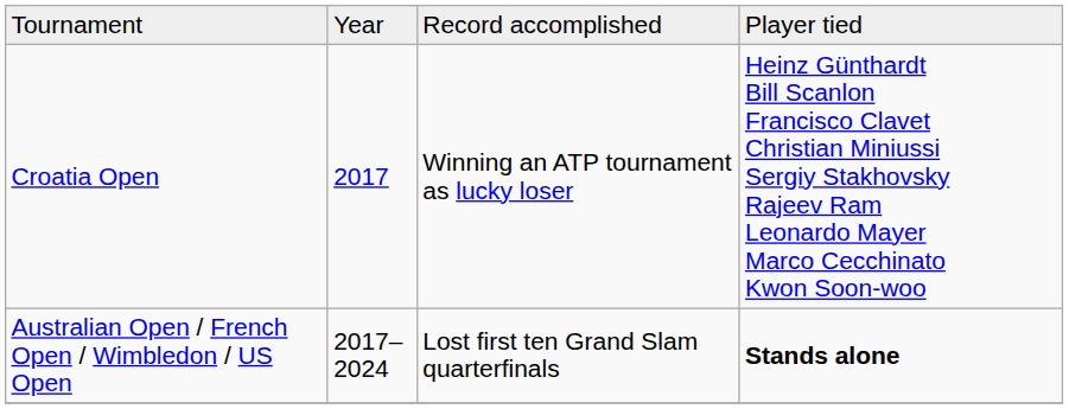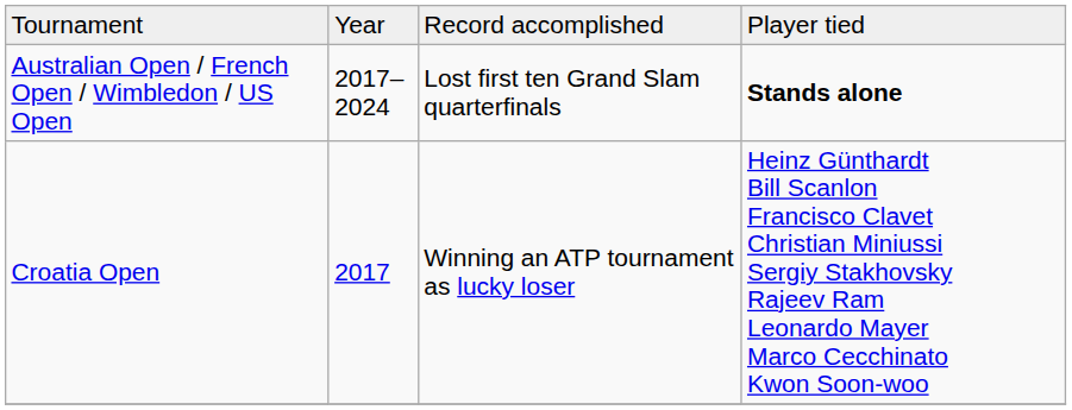rows swapped: Croatia Open <-> Australian Open / French Open / Wimbledon / US Open
